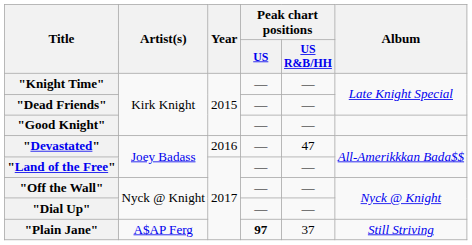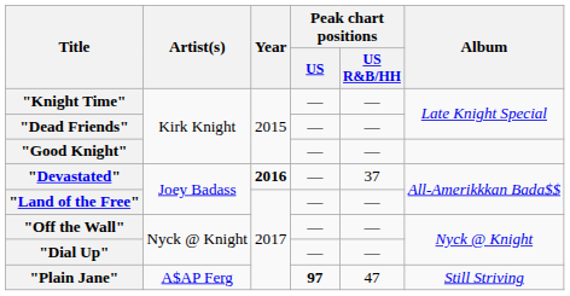"Devastated" | Year: normal -> bold
"Devastated" | Peak chart positions / US R&B/HH: 47 -> 37
"Plain Jane" | Peak chart positions / US R&B/HH: 37 -> 47
